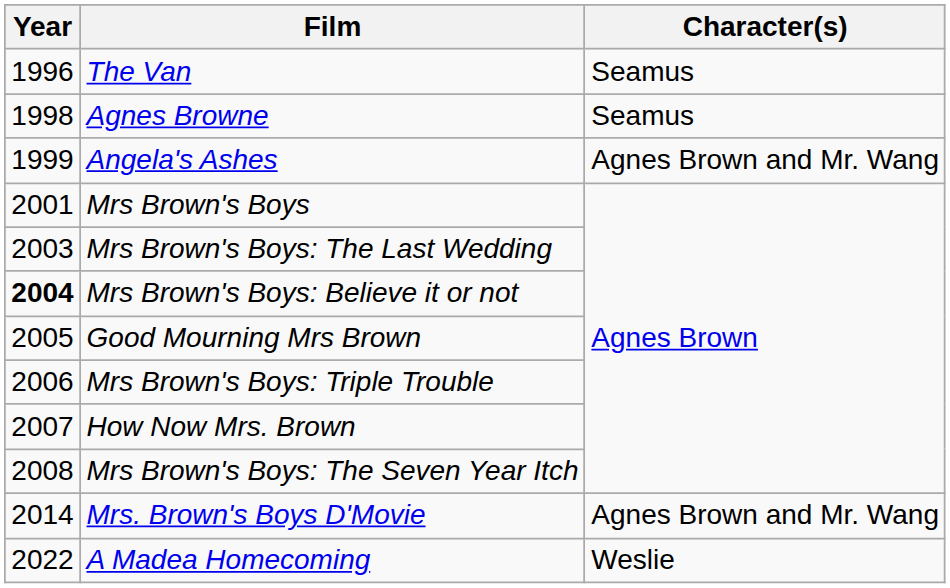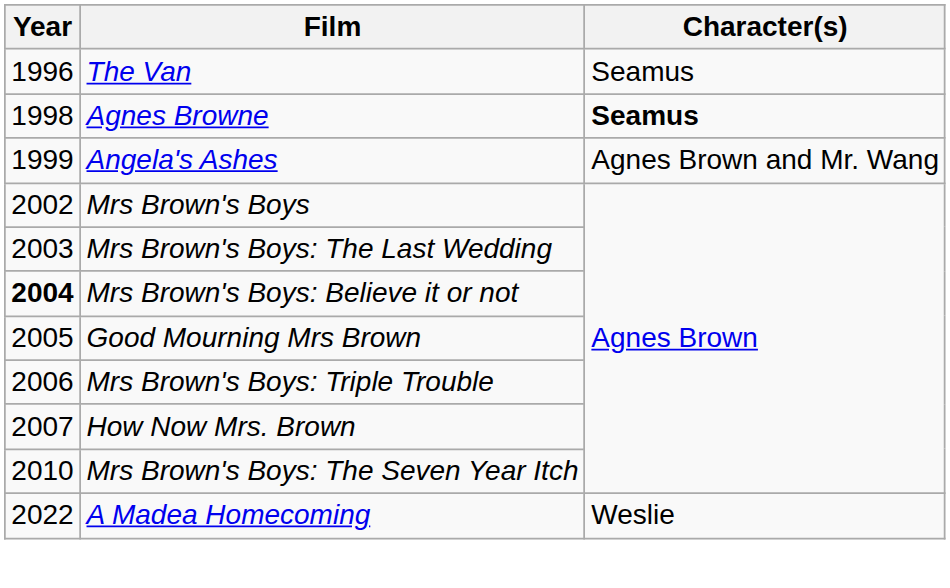Agnes Browne | Character(s): normal -> bold
Mrs Brown's Boys | Year: 2001 -> 2002
Mrs Brown's Boys: The Seven Year Itch | Year: 2008 -> 2010
- row: 2014 | Mrs. Brown's Boys D'Movie | Agnes Brown and Mr. Wang
